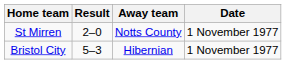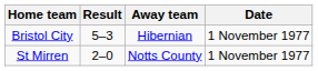rows swapped: Bristol City <-> St Mirren
